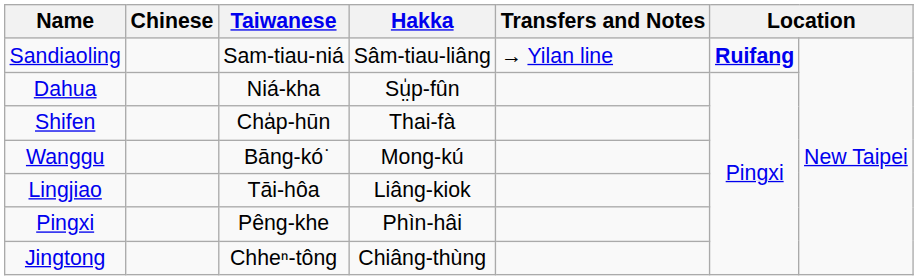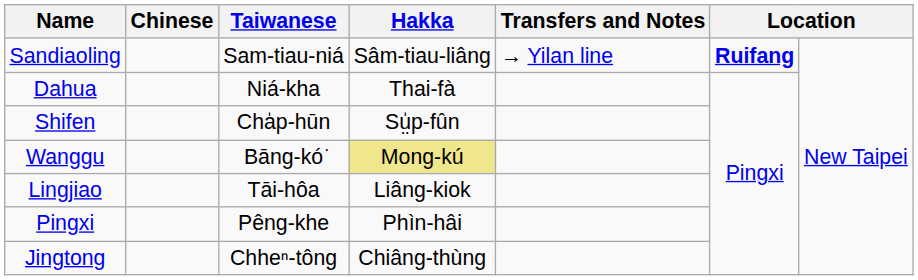Dahua | Hakka: Sṳ̍p-fûn -> Thai-fà
Shifen | Hakka: Thai-fà -> Sṳ̍p-fûn
Wanggu | Hakka: no background -> khaki background
